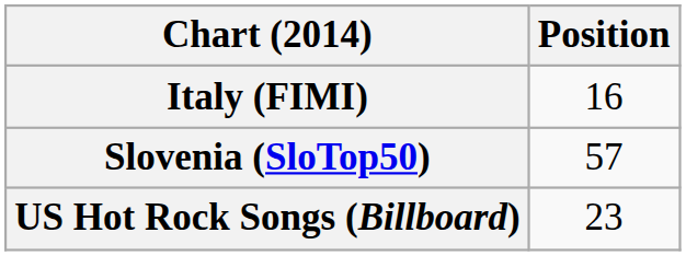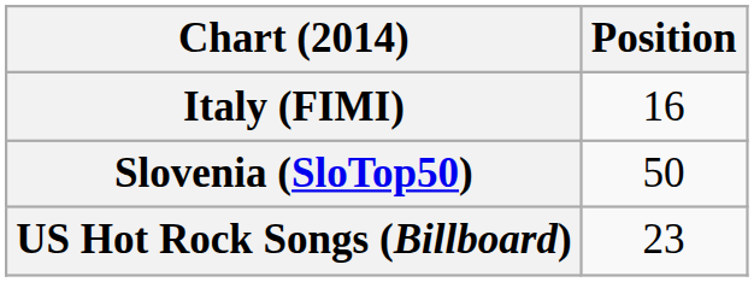Slovenia (SloTop50) | Position: 57 -> 50
